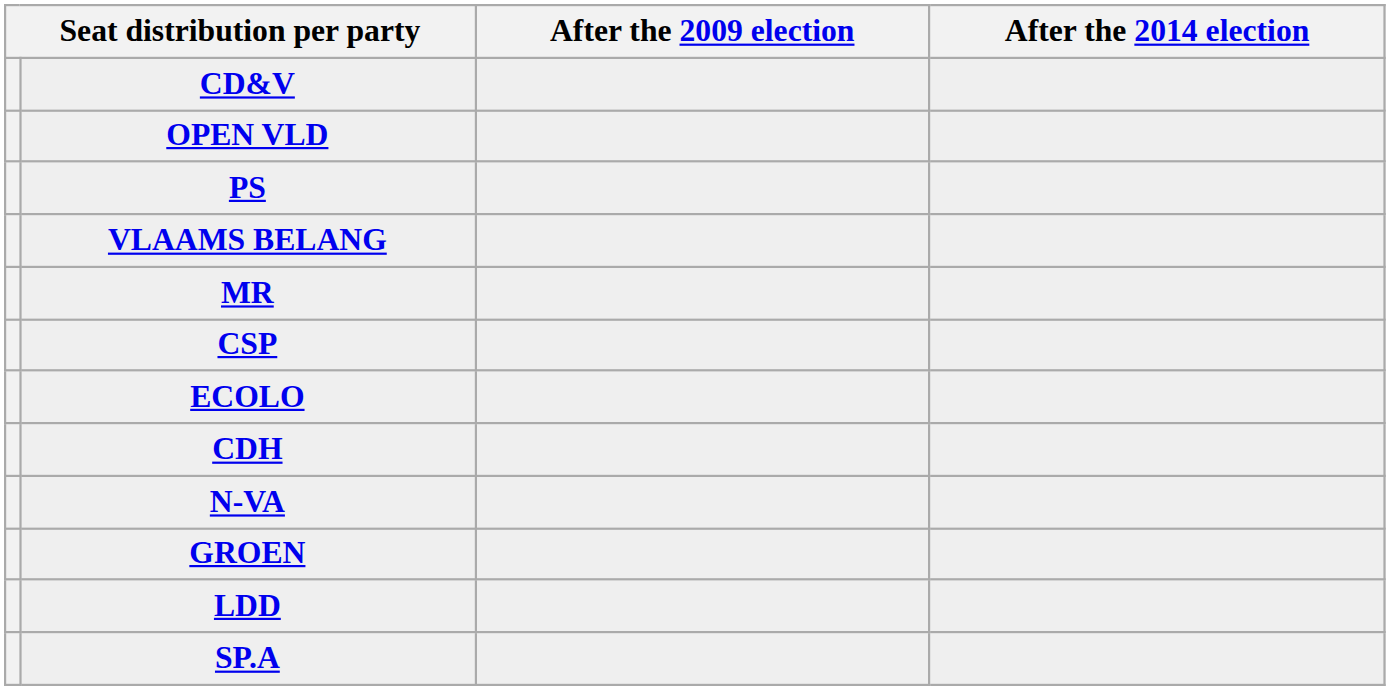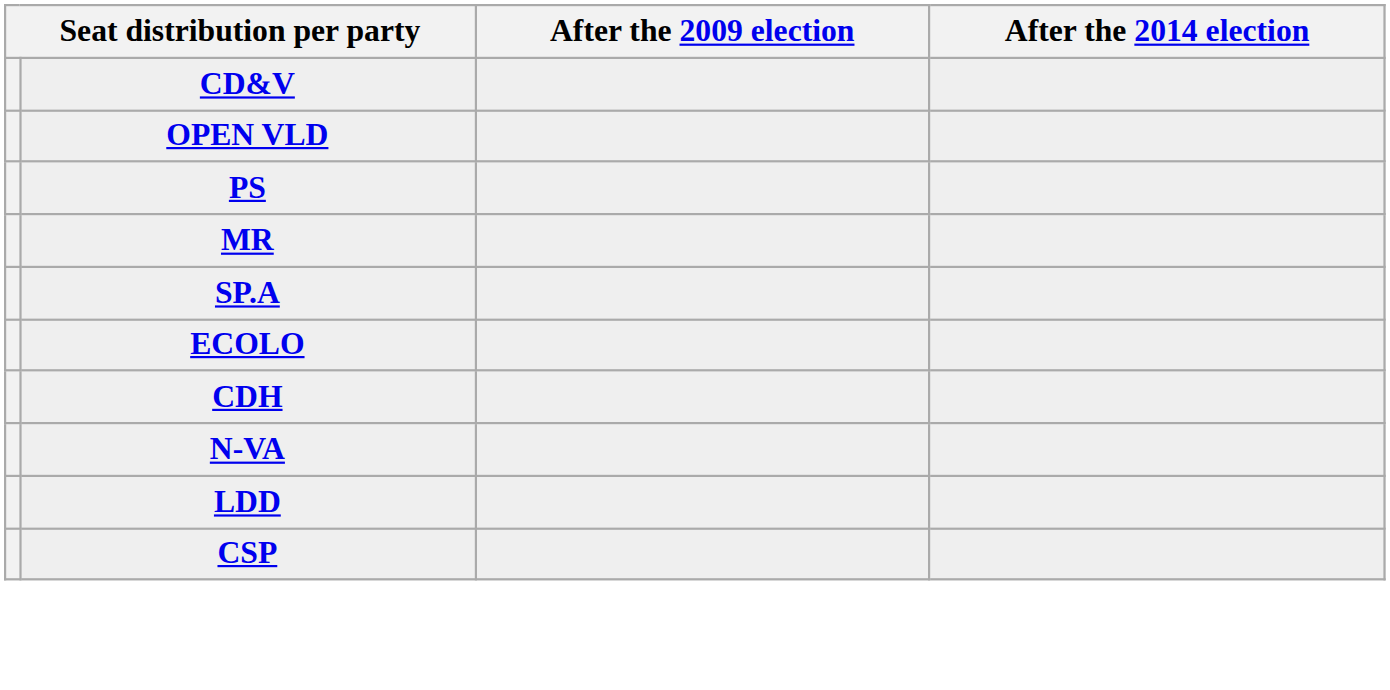- row: VLAAMS BELANG
rows swapped: SP.A <-> CSP
- row: GROEN
